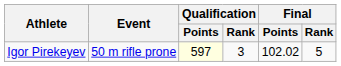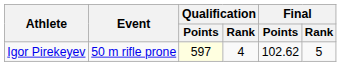Igor Pirekeyev | Qualification / Rank: 3 -> 4
Igor Pirekeyev | Final / Points: 102.02 -> 102.62
